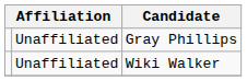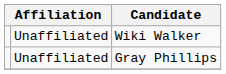rows swapped: Gray Phillips <-> Wiki Walker
